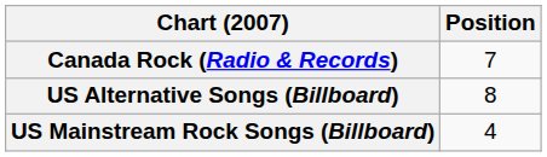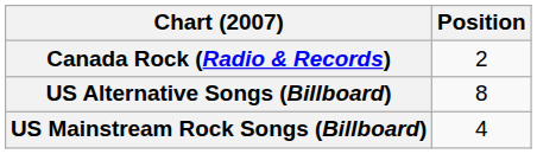Canada Rock (Radio & Records) | Position: 7 -> 2
